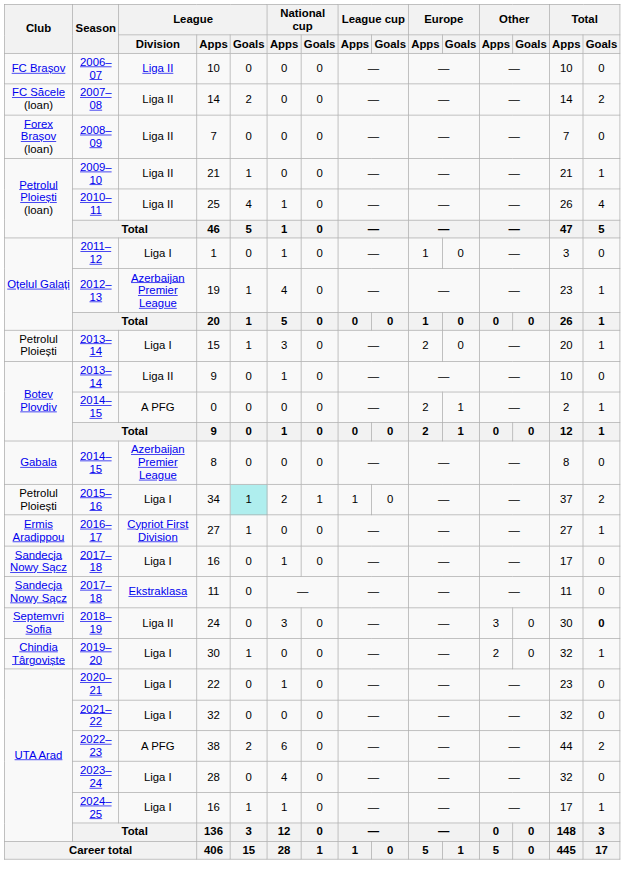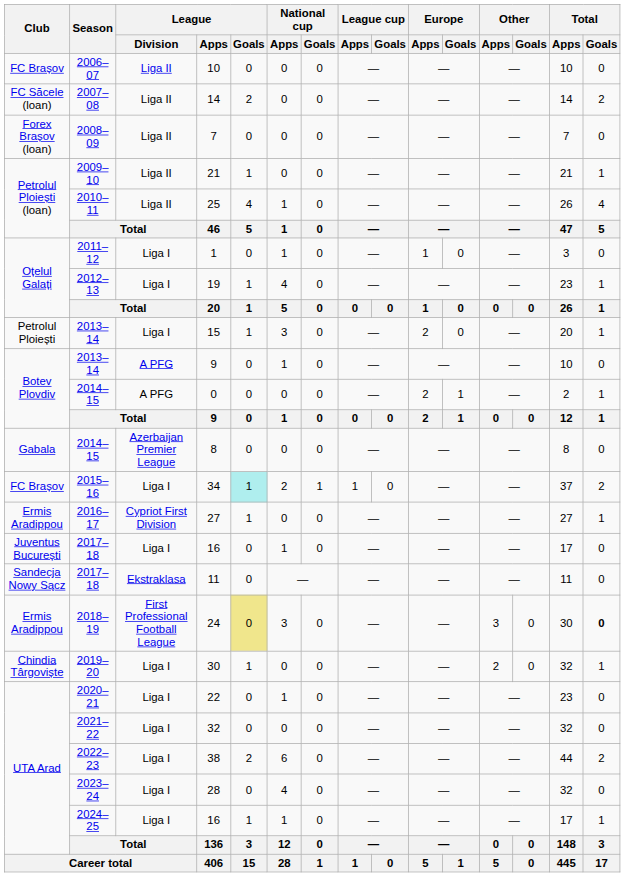19 | League / Division: Azerbaijan Premier League -> Liga I
2013–14 / 9 | League / Division: Liga II -> A PFG
34 | Club: Petrolul Ploiești -> FC Brașov
2017–18 / 16 | Club: Sandecja Nowy Sącz -> Juventus București
24 | Club: Septemvri Sofia -> Ermis Aradippou
24 | League / Division: Liga II -> First Professional Football League
24 | League / Goals: no background -> khaki background
38 | League / Division: A PFG -> Liga I
